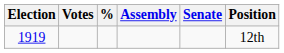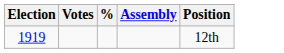- column: Senate
